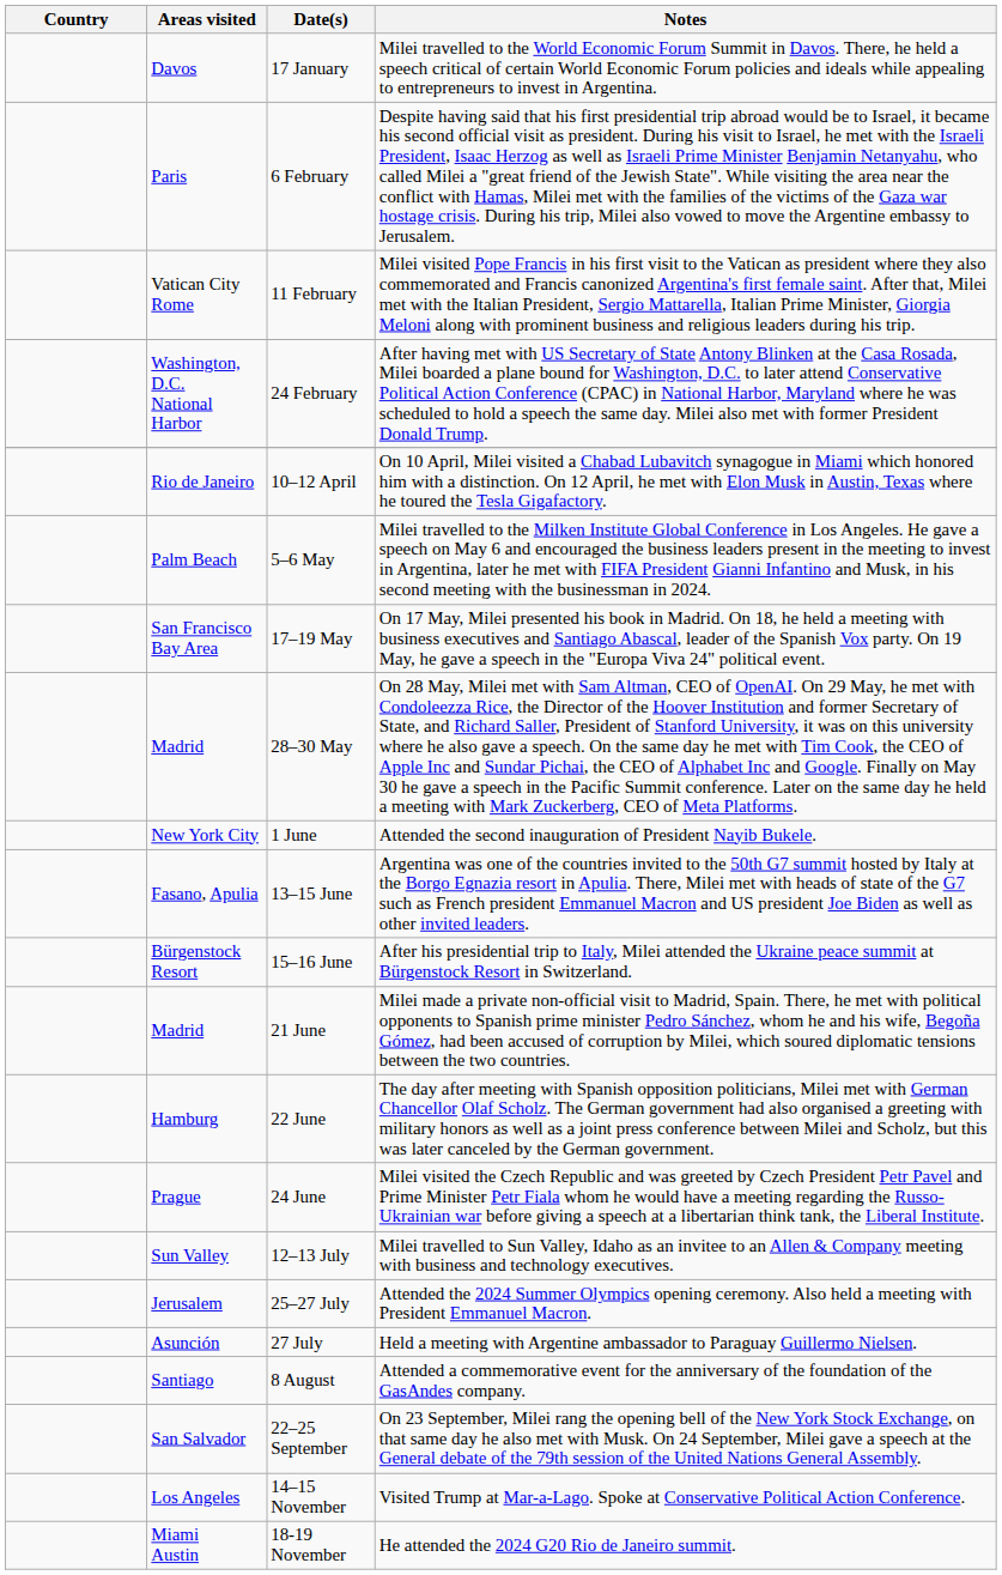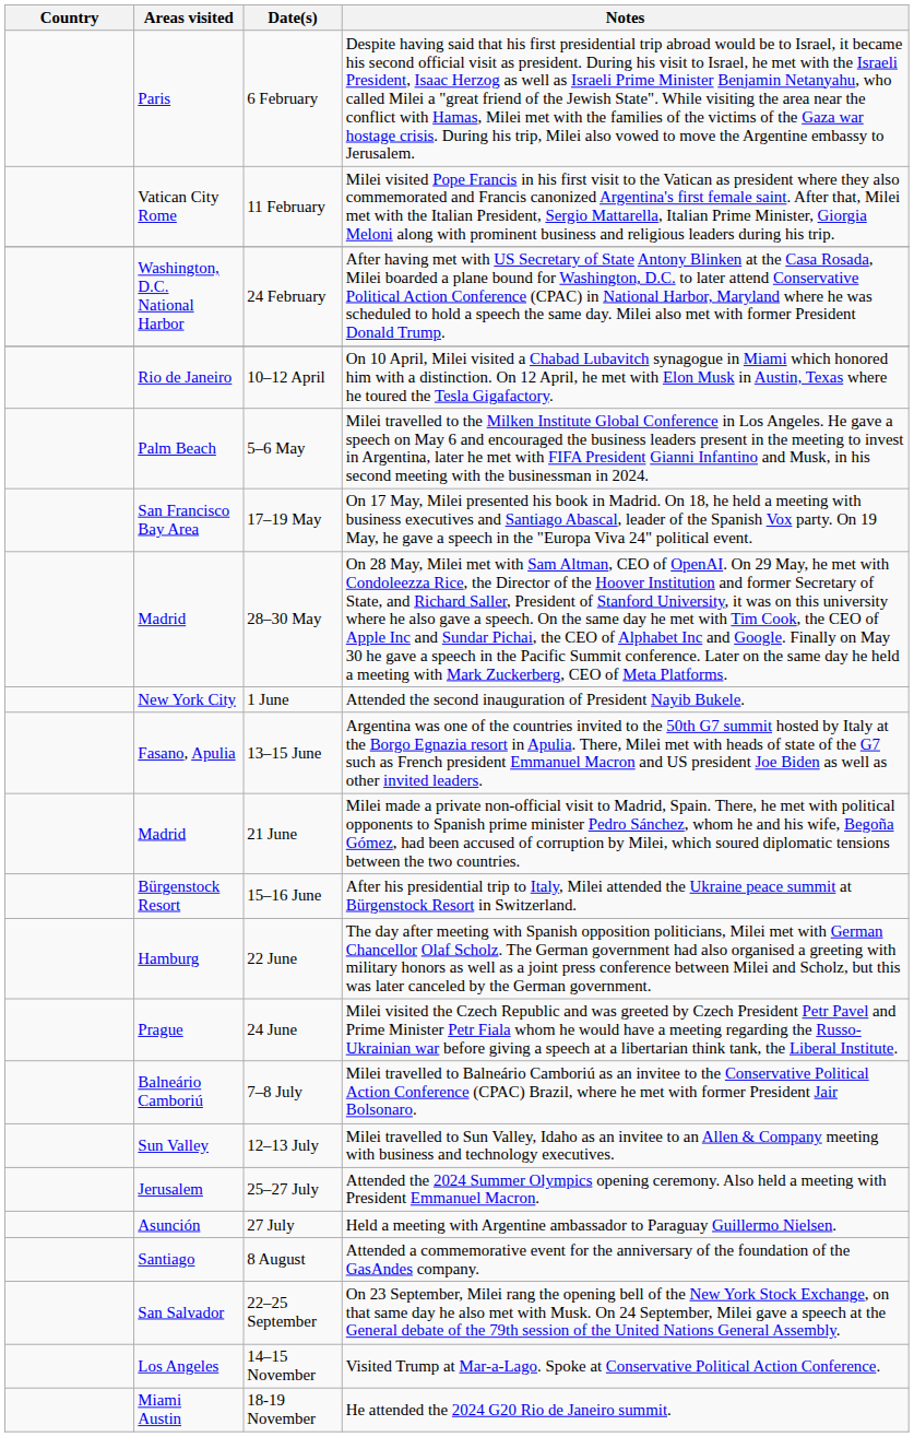- row: Davos | 17 January | Milei travelled to the World Economic Forum Summit in Davos. There, he held a speech critical of certain World Economic Forum policies and ideals while appealing to entrepreneurs to invest in Argentina.
rows swapped: 15–16 June <-> 21 June
+ row: Balneário Camboriú | 7–8 July | Milei travelled to Balneário Camboriú as an invitee to the Conservative Political Action Conference (CPAC) Brazil, where he met with former President Jair Bolsonaro.
